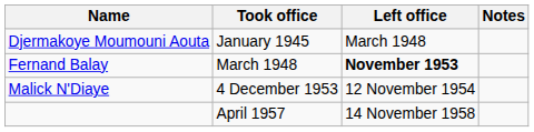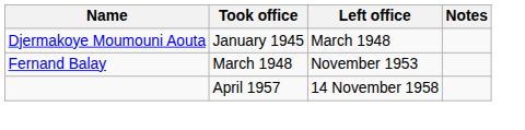Fernand Balay | Left office: bold -> normal
- row: Malick N'Diaye | 4 December 1953 | 12 November 1954
